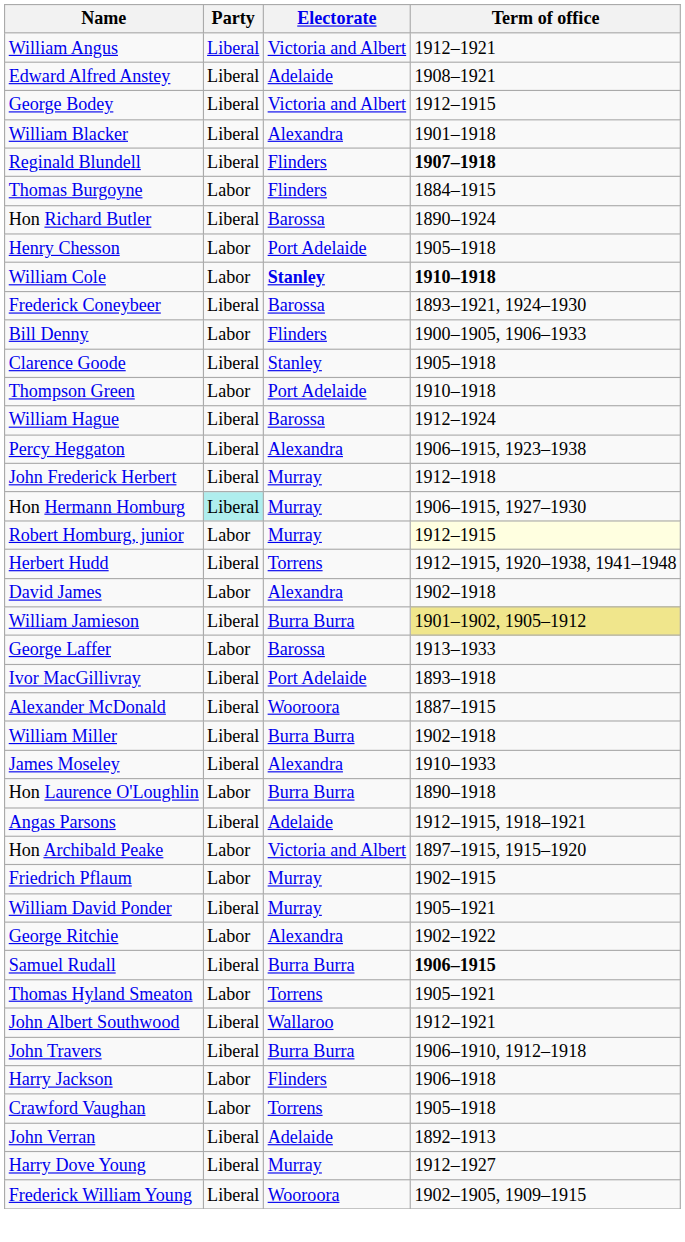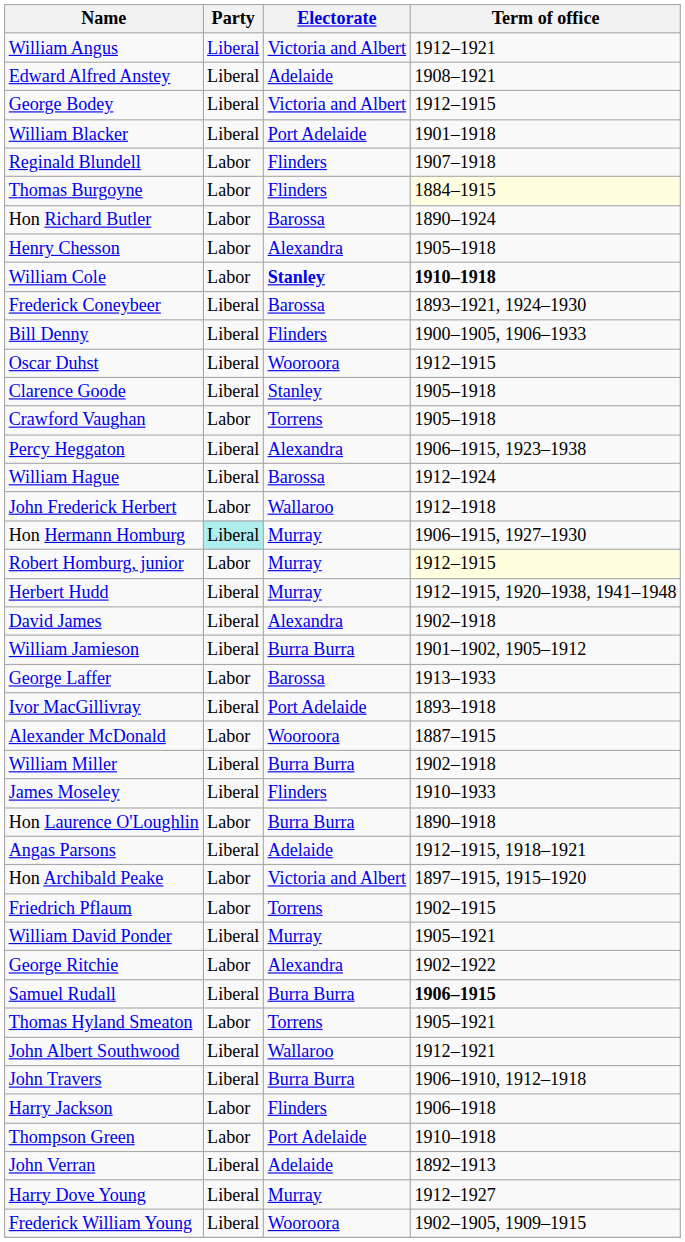William Blacker | Electorate: Alexandra -> Port Adelaide
Reginald Blundell | Party: Liberal -> Labor
Reginald Blundell | Term of office: bold -> normal
Thomas Burgoyne | Term of office: no background -> lightyellow background
Hon Richard Butler | Party: Liberal -> Labor
Henry Chesson | Electorate: Port Adelaide -> Alexandra
Bill Denny | Party: Labor -> Liberal
+ row: Oscar Duhst | Liberal | Wooroora | 1912–1915
rows swapped: Thompson Green <-> Crawford Vaughan
rows swapped: William Hague <-> Percy Heggaton
John Frederick Herbert | Party: Liberal -> Labor
John Frederick Herbert | Electorate: Murray -> Wallaroo
Herbert Hudd | Electorate: Torrens -> Murray
David James | Party: Labor -> Liberal
William Jamieson | Term of office: khaki background -> no background
Alexander McDonald | Party: Liberal -> Labor
James Moseley | Electorate: Alexandra -> Flinders
Friedrich Pflaum | Electorate: Murray -> Torrens
